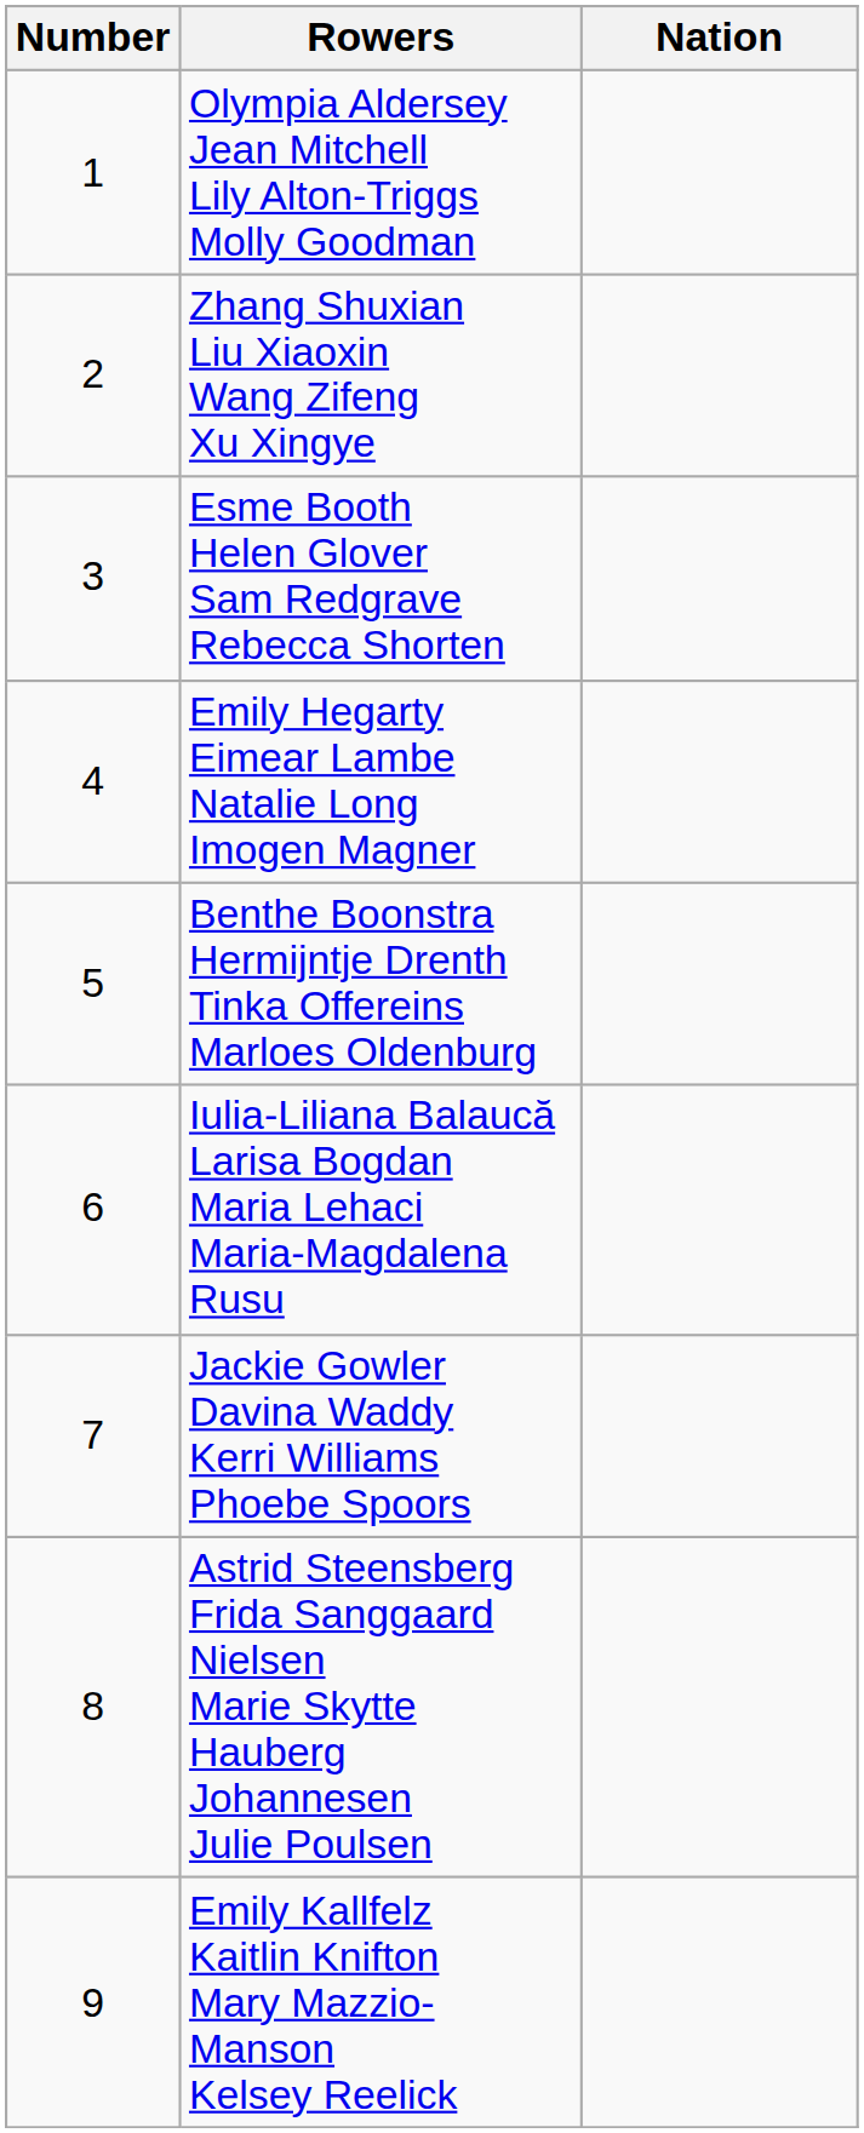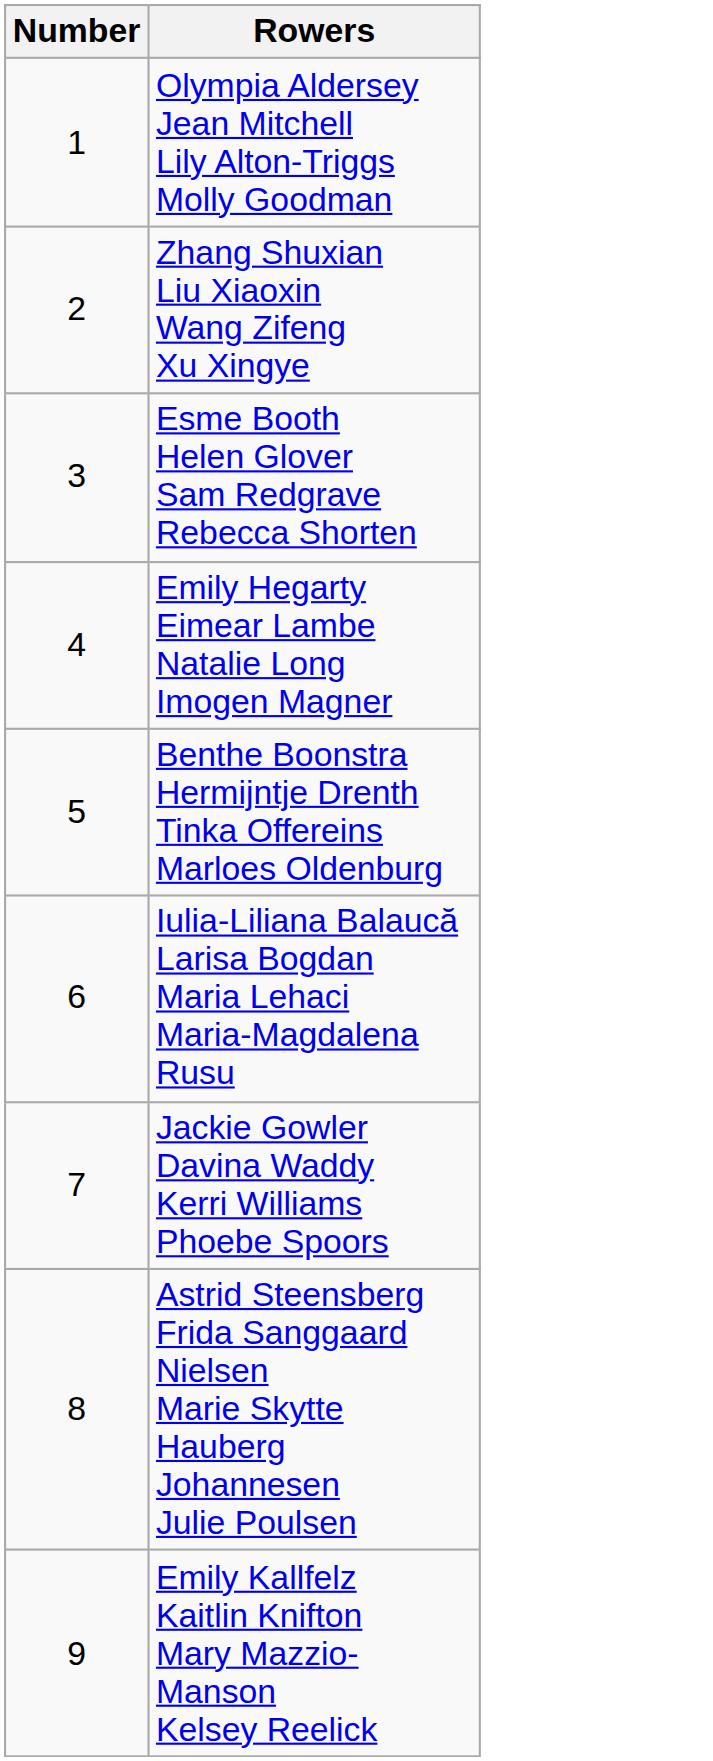- column: Nation
